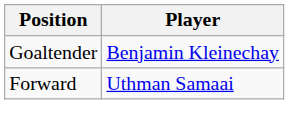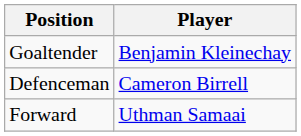+ row: Defenceman | Cameron Birrell
